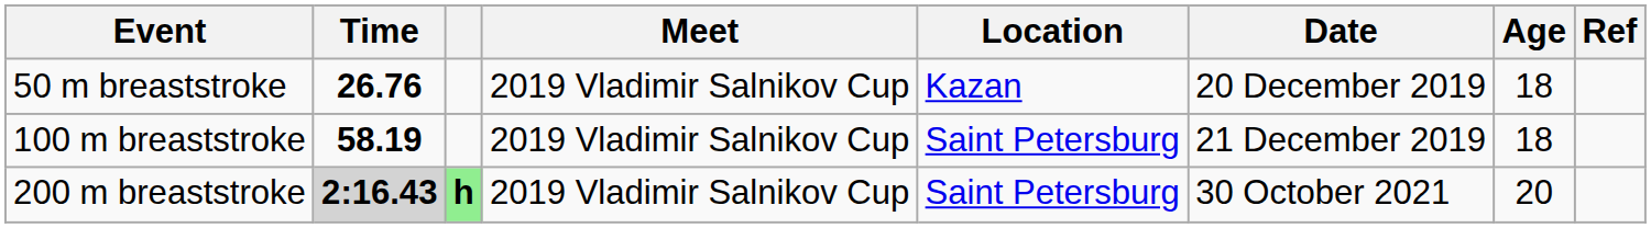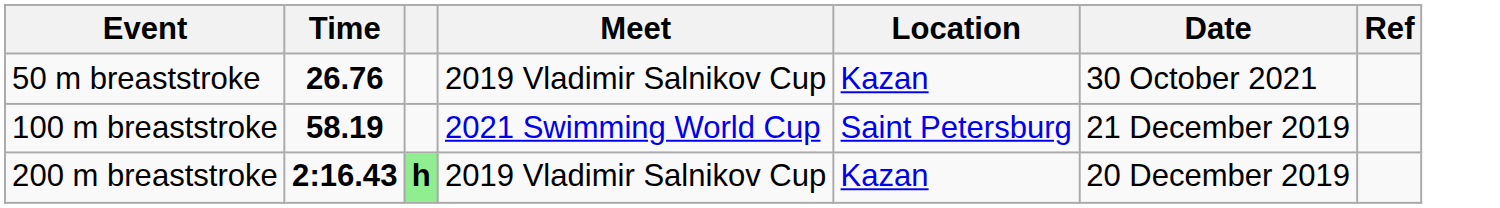- column: Age | 18 | 18 | 20
50 m breaststroke | Date: 20 December 2019 -> 30 October 2021
100 m breaststroke | Meet: 2019 Vladimir Salnikov Cup -> 2021 Swimming World Cup
200 m breaststroke | Time: lightgrey background -> no background
200 m breaststroke | Location: Saint Petersburg -> Kazan
200 m breaststroke | Date: 30 October 2021 -> 20 December 2019
